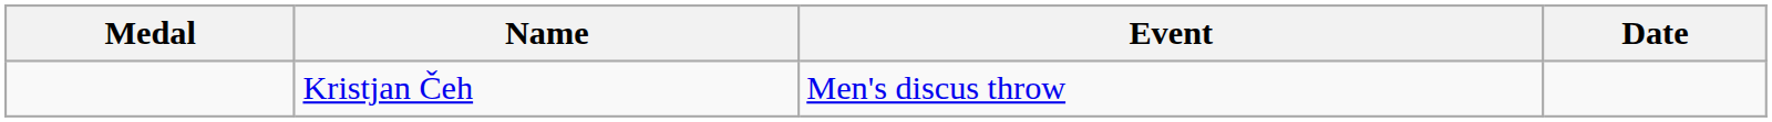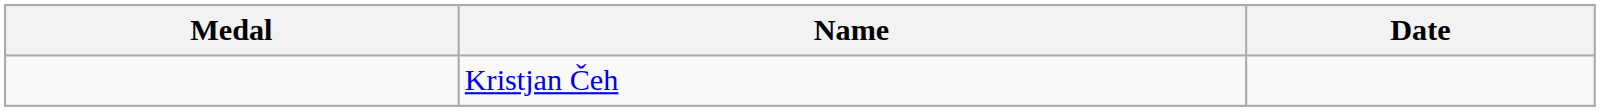- column: Event | Men's discus throw
